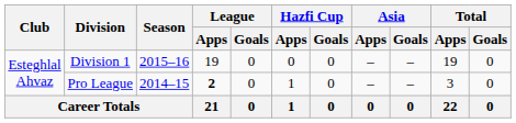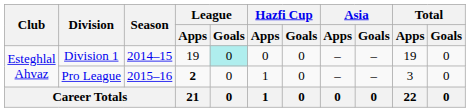Division 1 | Season: 2015–16 -> 2014–15
Division 1 | League / Goals: no background -> paleturquoise background
Pro League | Season: 2014–15 -> 2015–16
